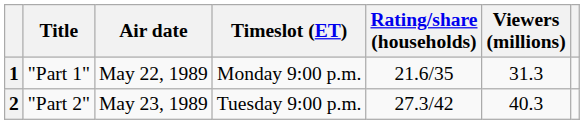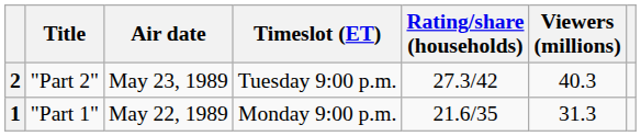rows swapped: 1 <-> 2
